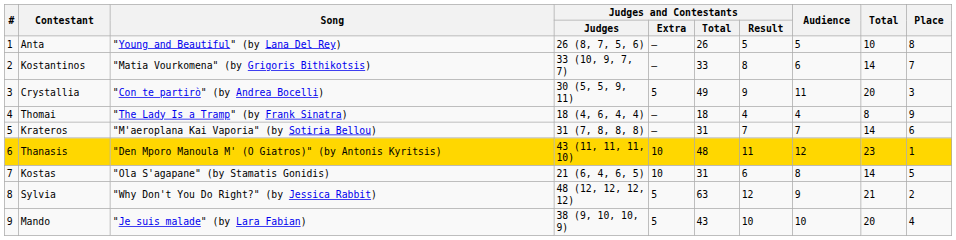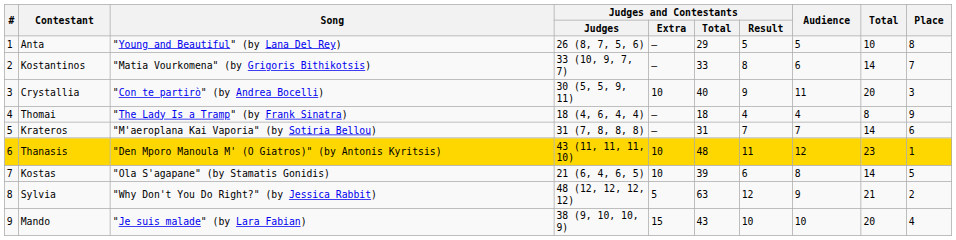Anta | Judges and Contestants / Total: 26 -> 29
Crystallia | Judges and Contestants / Extra: 5 -> 10
Crystallia | Judges and Contestants / Total: 49 -> 40
Kostas | Judges and Contestants / Total: 31 -> 39
Mando | Judges and Contestants / Extra: 5 -> 15
